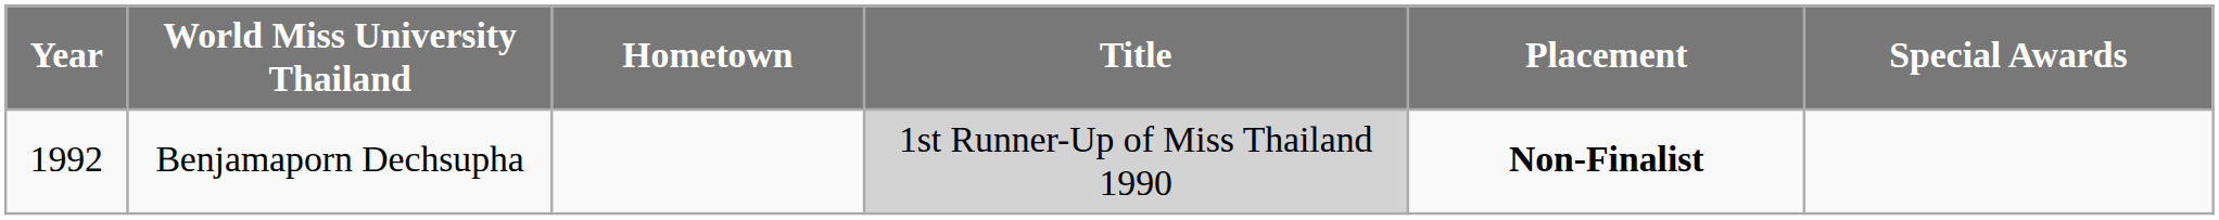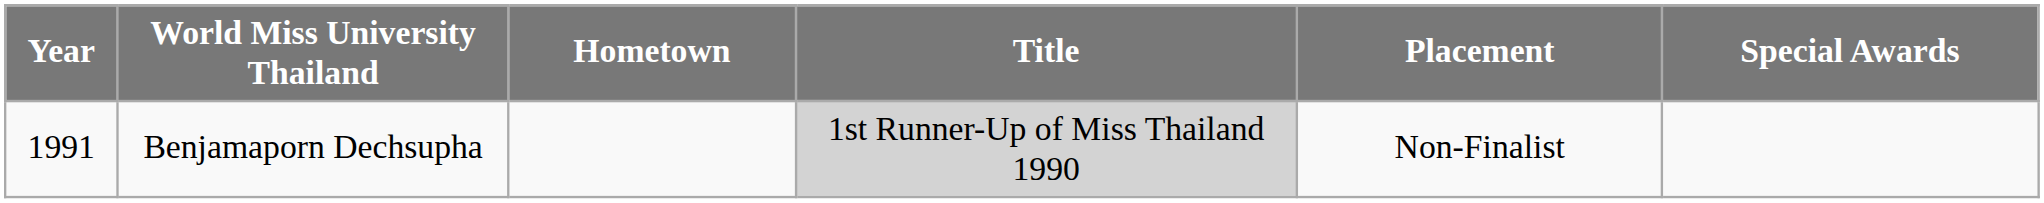Benjamaporn Dechsupha | Year: 1992 -> 1991
Benjamaporn Dechsupha | Placement: bold -> normal
